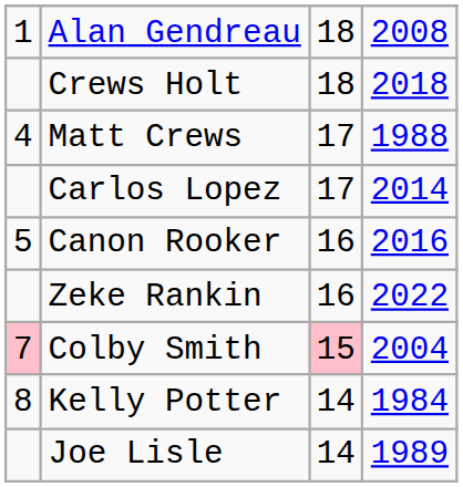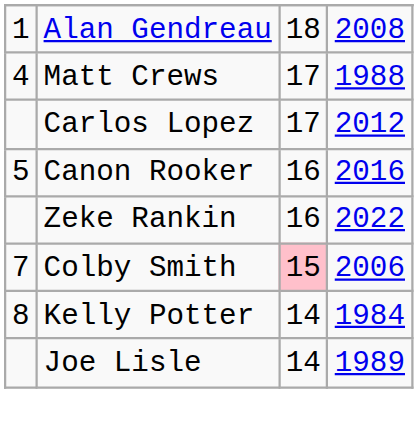- row: Crews Holt | 18 | 2018
Carlos Lopez | column 4: 2014 -> 2012
Colby Smith | column 1: pink background -> no background
Colby Smith | column 4: 2004 -> 2006
